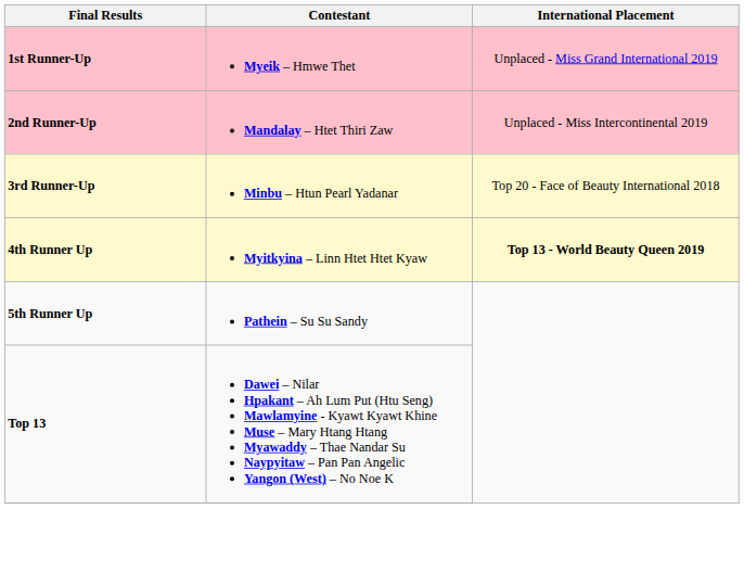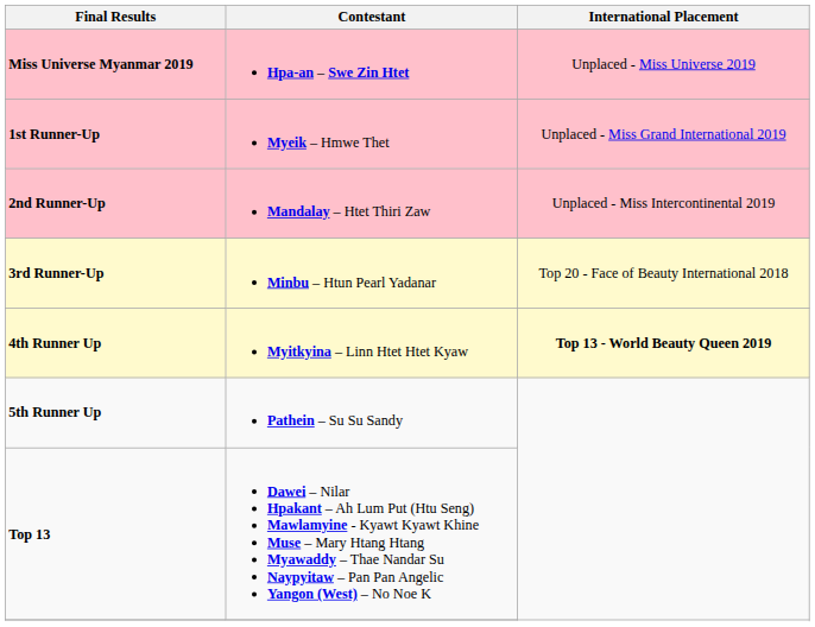+ row: Miss Universe Myanmar 2019 | Hpa-an – Swe Zin Htet | Unplaced - Miss Universe 2019
